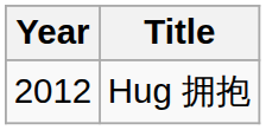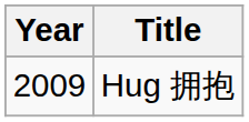Hug 拥抱 | Year: 2012 -> 2009
